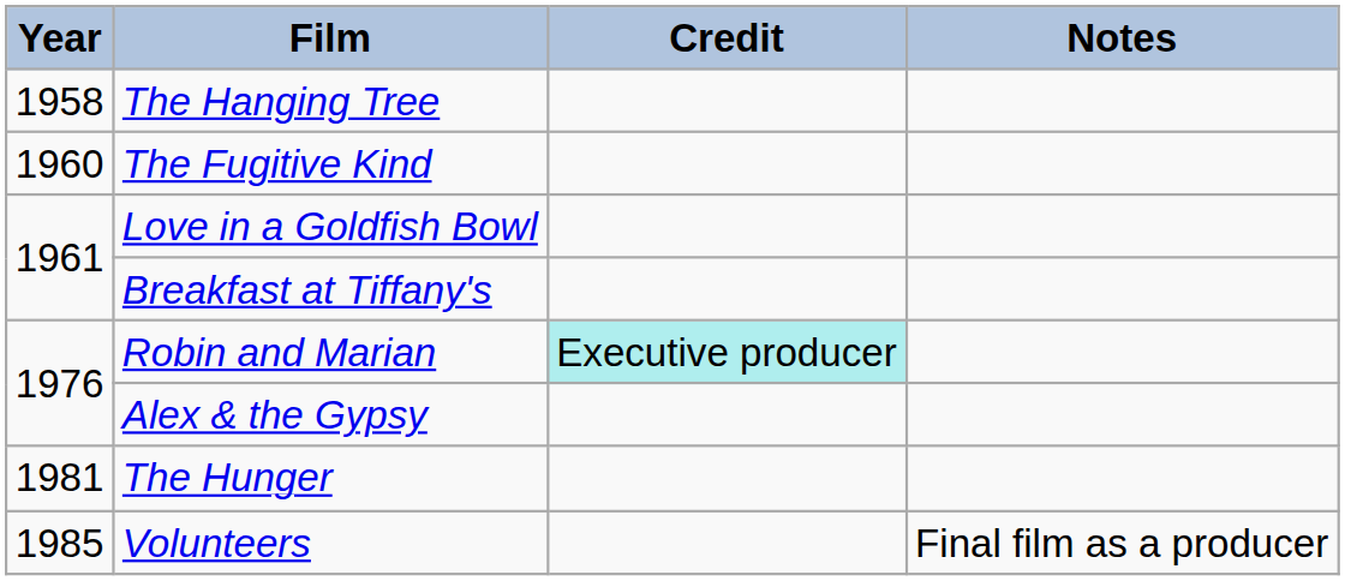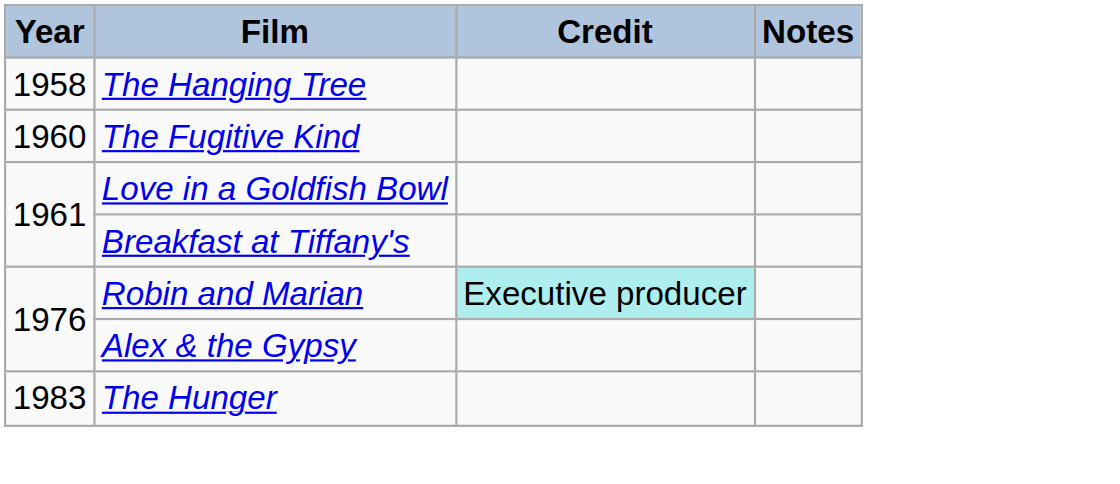The Hunger | Year: 1981 -> 1983
- row: 1985 | Volunteers | Final film as a producer
